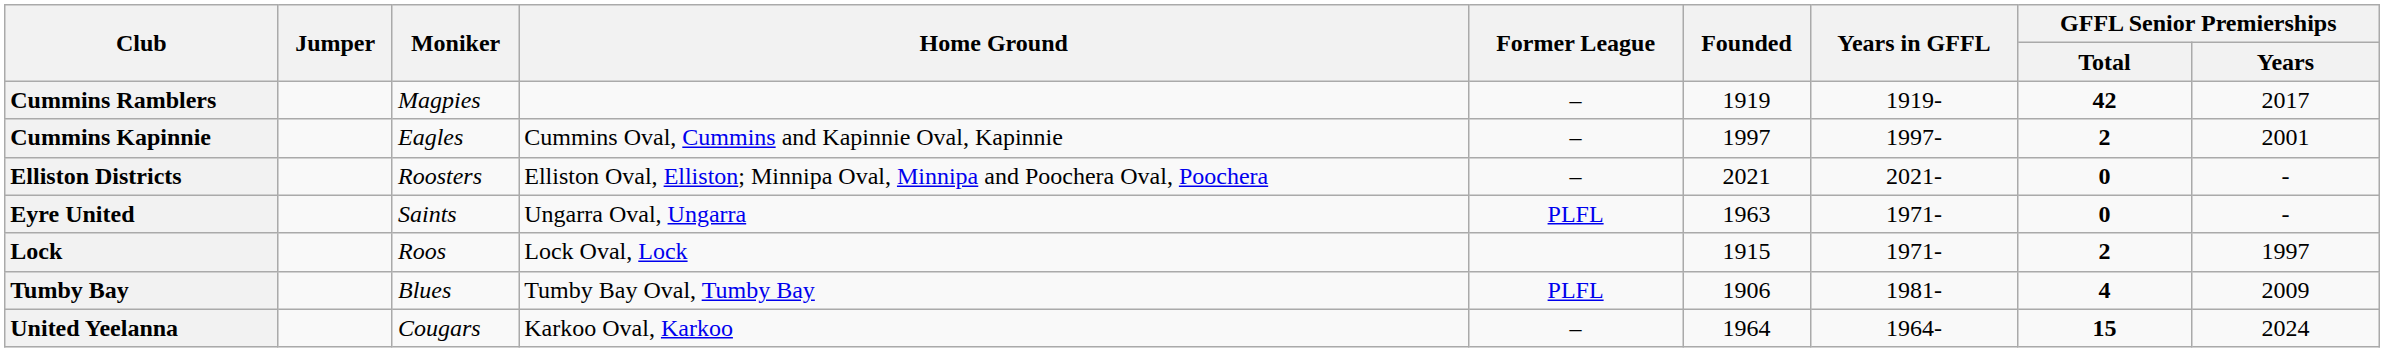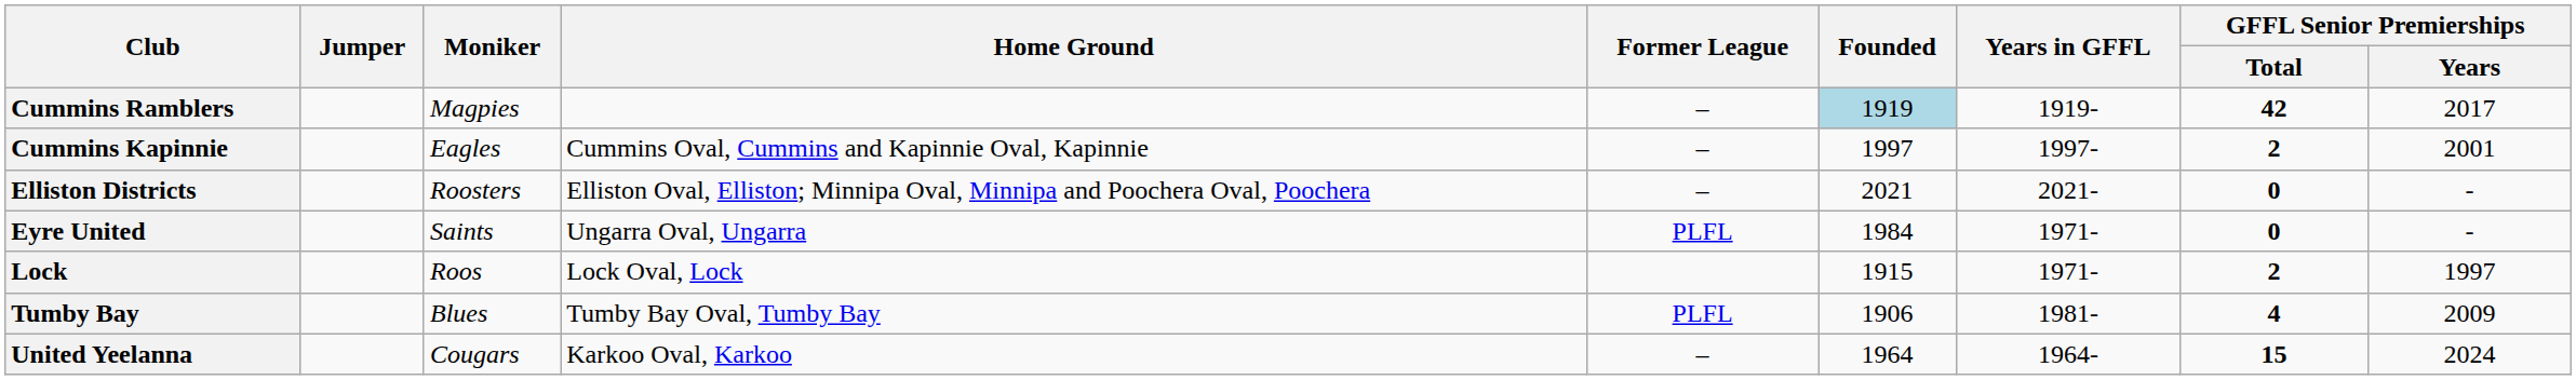Cummins Ramblers | Founded: no background -> lightblue background
Eyre United | Founded: 1963 -> 1984
